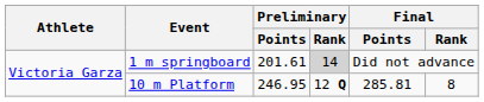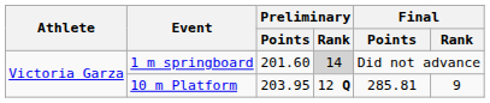1 m springboard | Preliminary / Points: 201.61 -> 201.60
10 m Platform | Preliminary / Points: 246.95 -> 203.95
10 m Platform | Final / Rank: 8 -> 9
